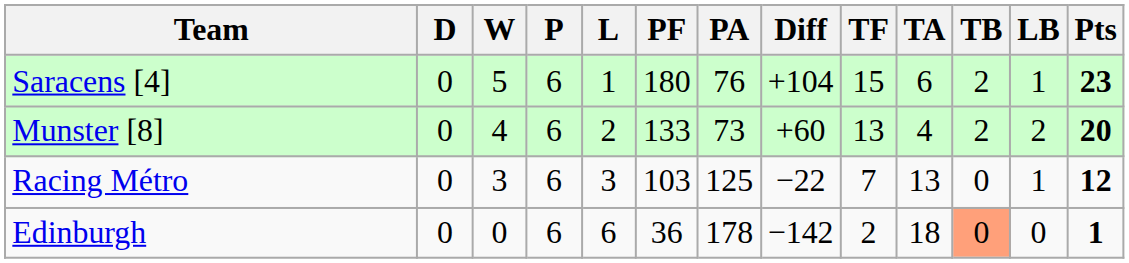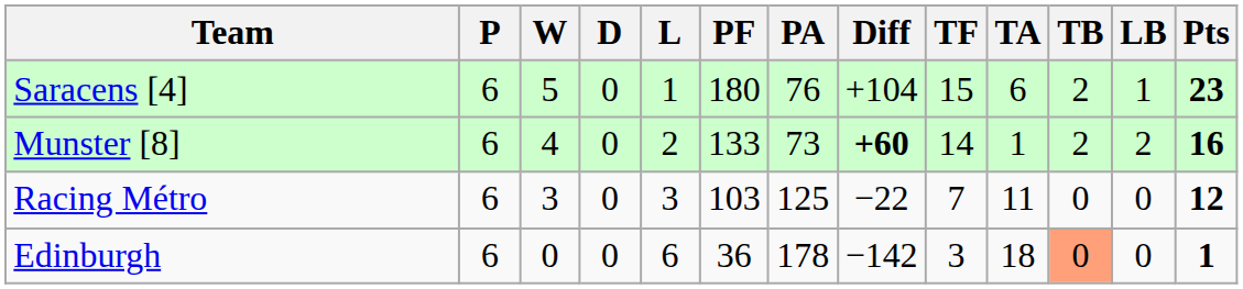columns swapped: P <-> D
Munster [8] | Diff: normal -> bold
Munster [8] | TF: 13 -> 14
Munster [8] | TA: 4 -> 1
Munster [8] | Pts: 20 -> 16
Racing Métro | TA: 13 -> 11
Racing Métro | LB: 1 -> 0
Edinburgh | TF: 2 -> 3
